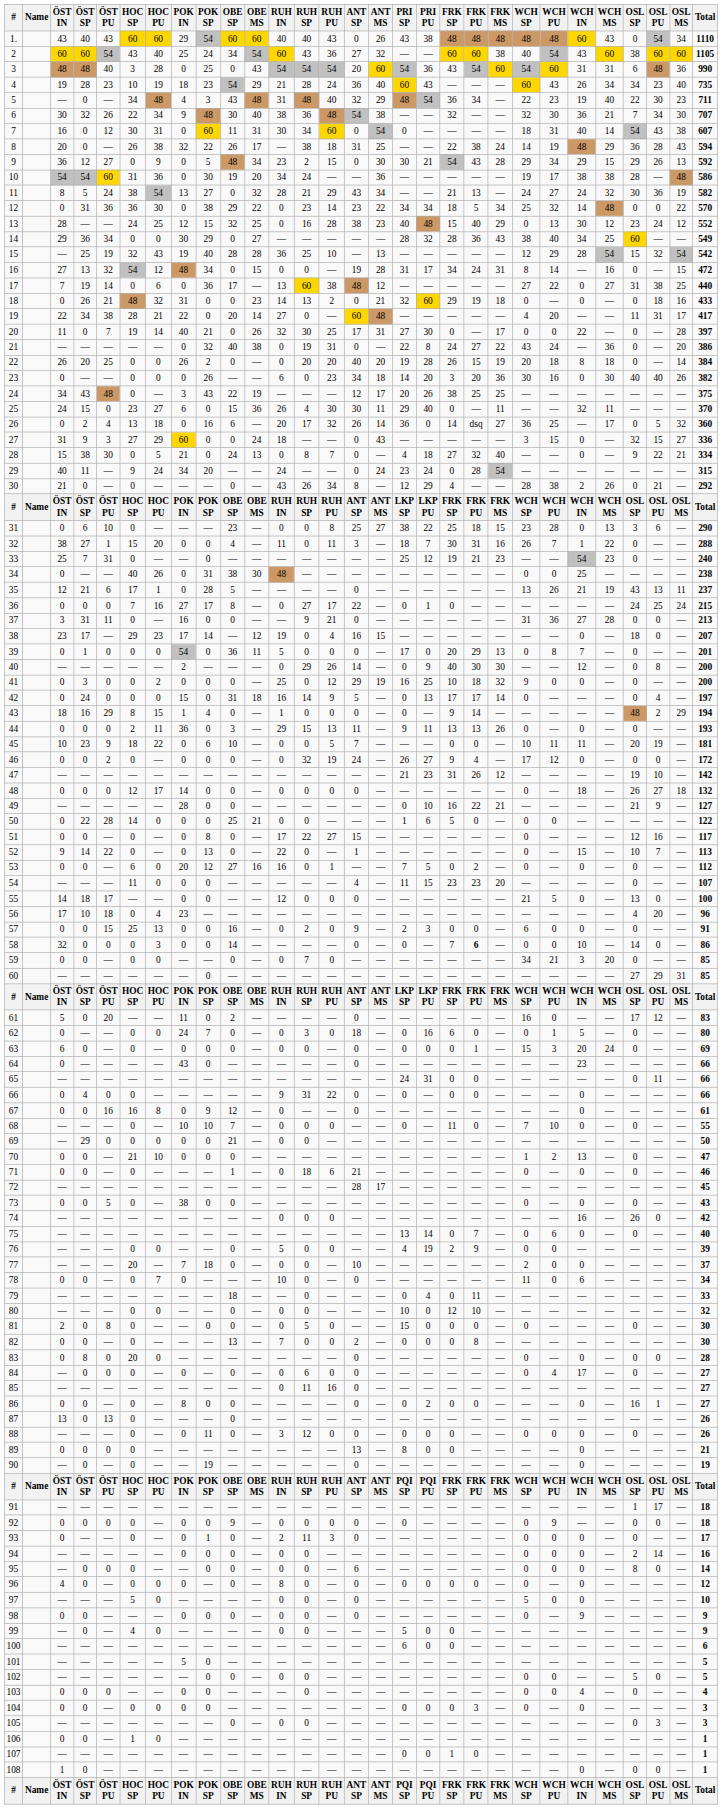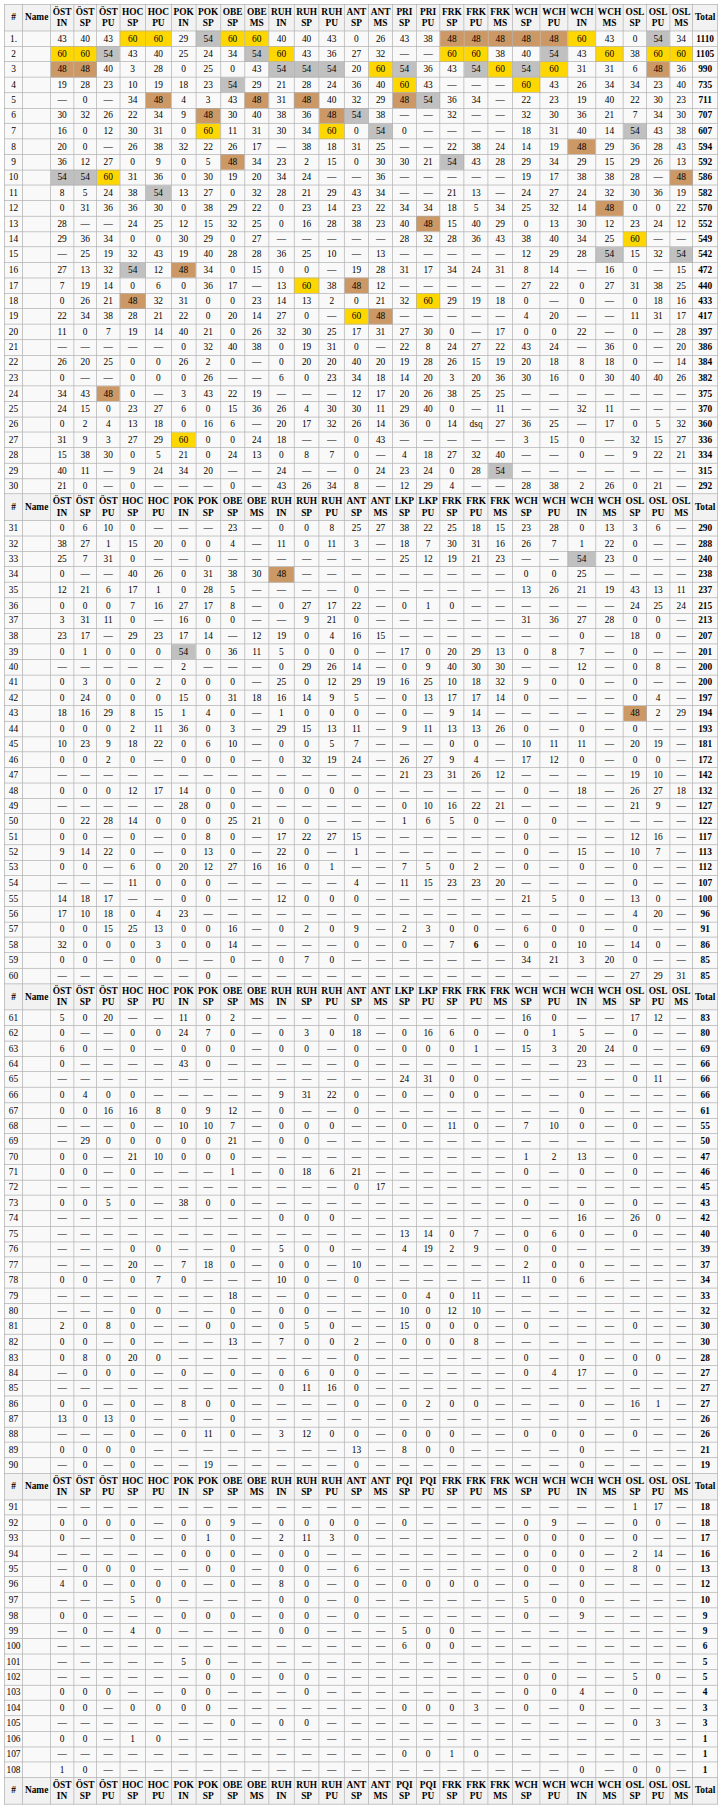72 | ANT SP: 28 -> 0
95 | Total: 14 -> 13
